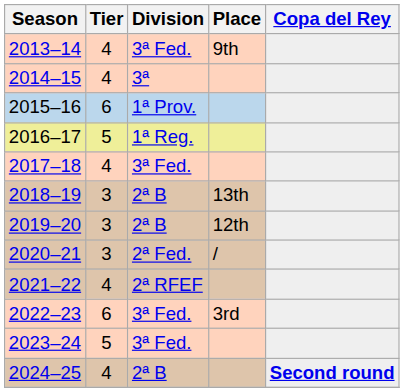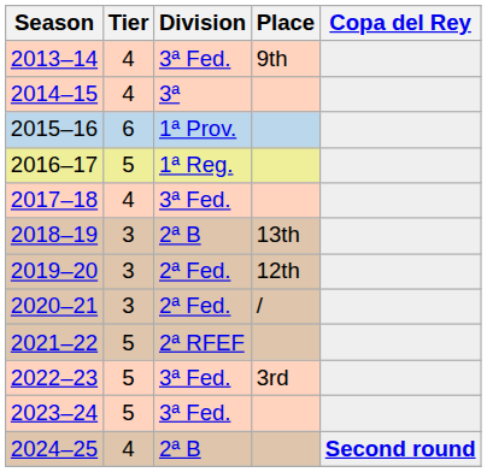2019–20 | Division: 2ª B -> 2ª Fed.
2021–22 | Tier: 4 -> 5
2022–23 | Tier: 6 -> 5
